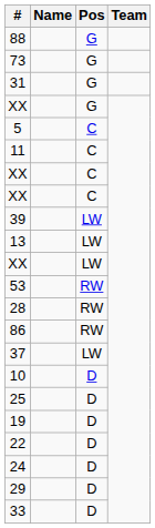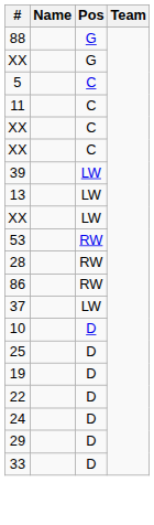- row: 73 | G
- row: 31 | G
